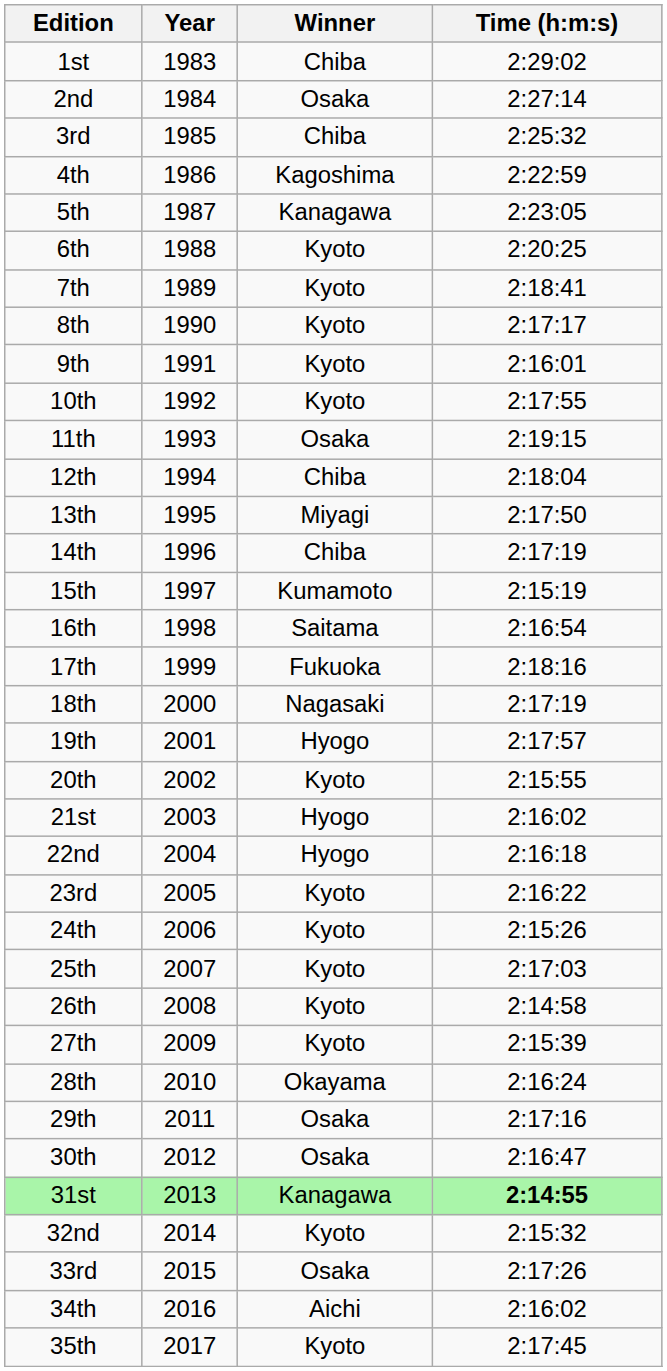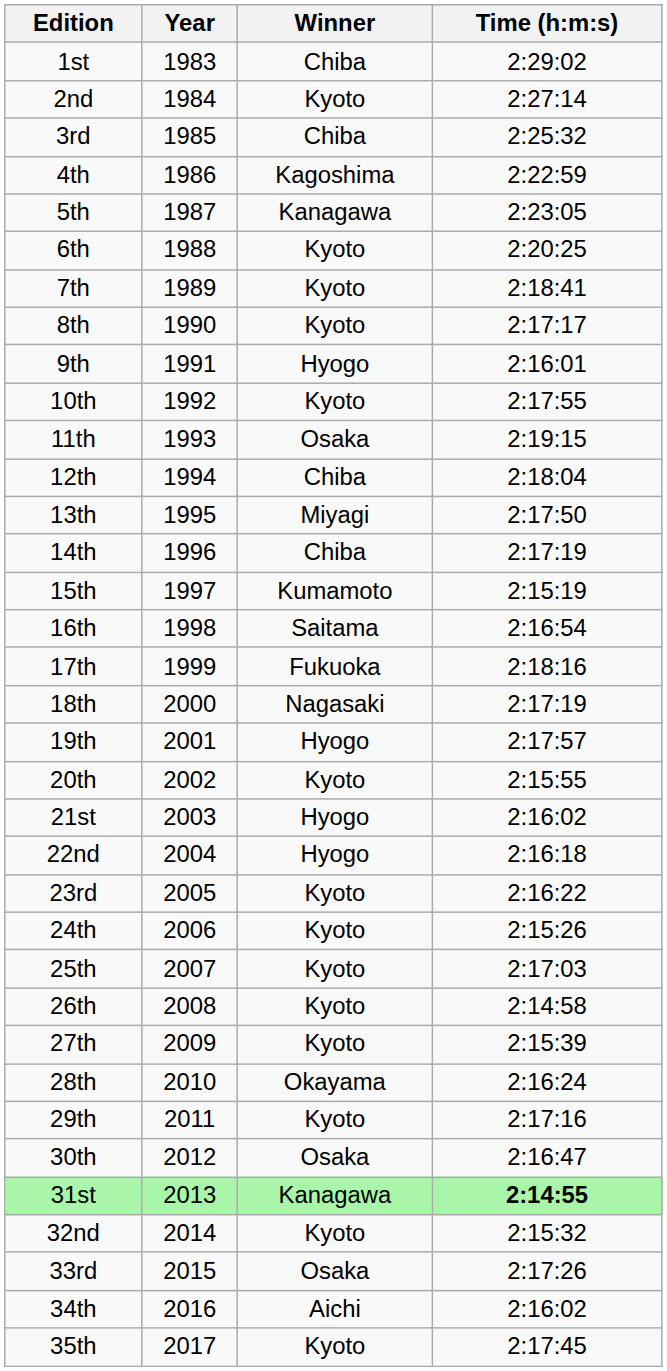2nd | Winner: Osaka -> Kyoto
9th | Winner: Kyoto -> Hyogo
29th | Winner: Osaka -> Kyoto
